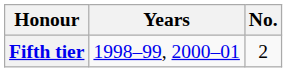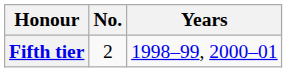columns swapped: No. <-> Years
